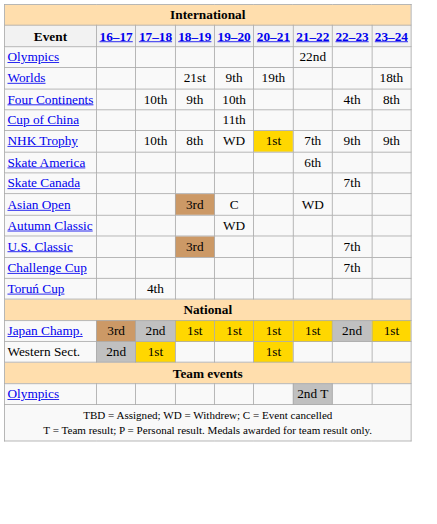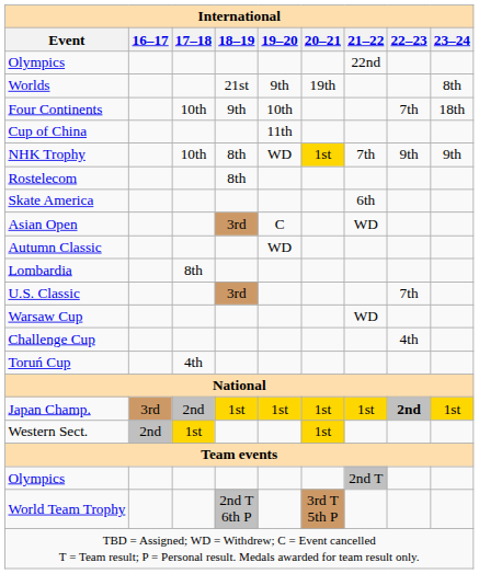Worlds | 23–24: 18th -> 8th
Four Continents | 22–23: 4th -> 7th
Four Continents | 23–24: 8th -> 18th
+ row: Rostelecom | 8th
- row: Skate Canada | 7th
+ row: Lombardia | 8th
+ row: Warsaw Cup | WD
Challenge Cup | 22–23: 7th -> 4th
Japan Champ. | 22–23: normal -> bold
+ row: World Team Trophy | 2nd T 6th P | 3rd T 5th P
